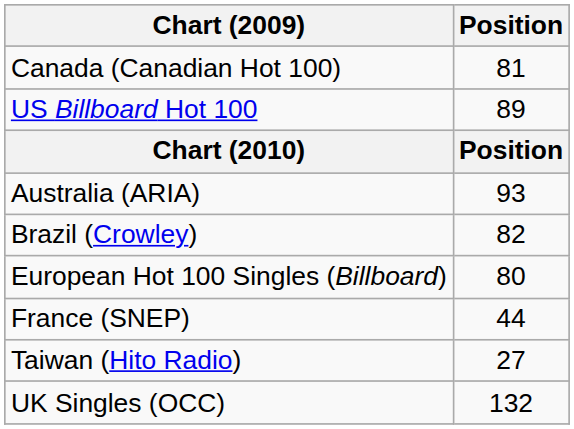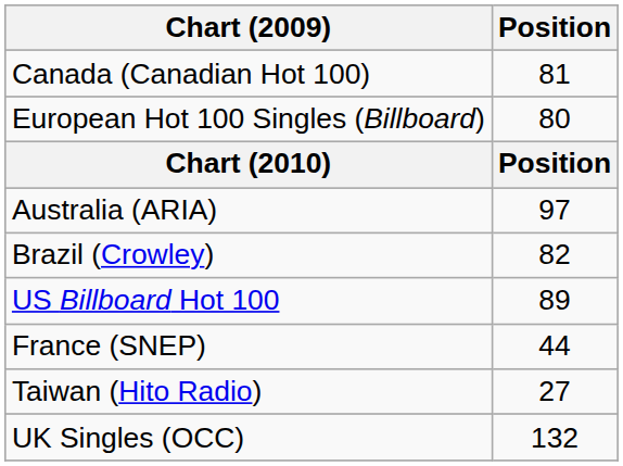rows swapped: US Billboard Hot 100 <-> European Hot 100 Singles (Billboard)
Australia (ARIA) | Position: 93 -> 97
